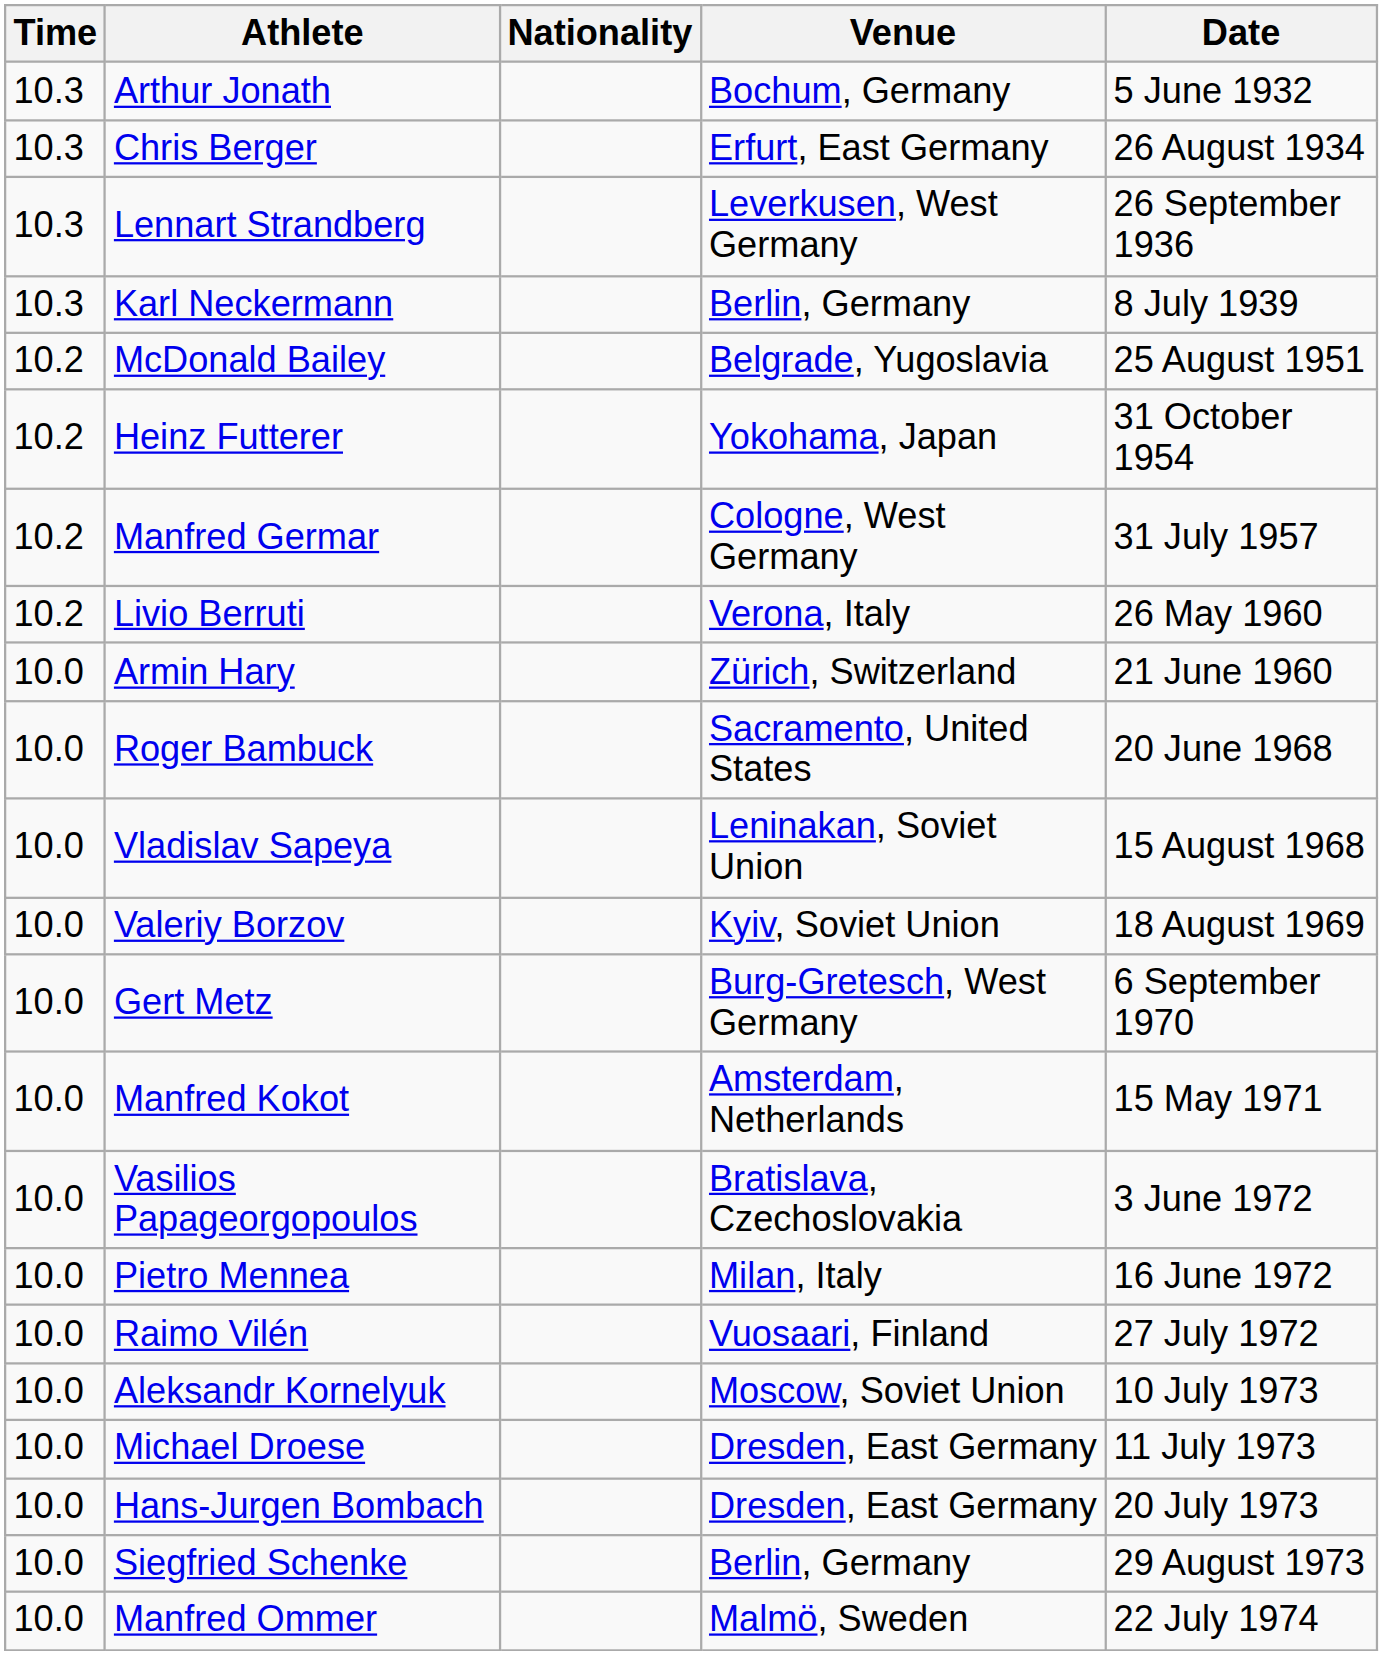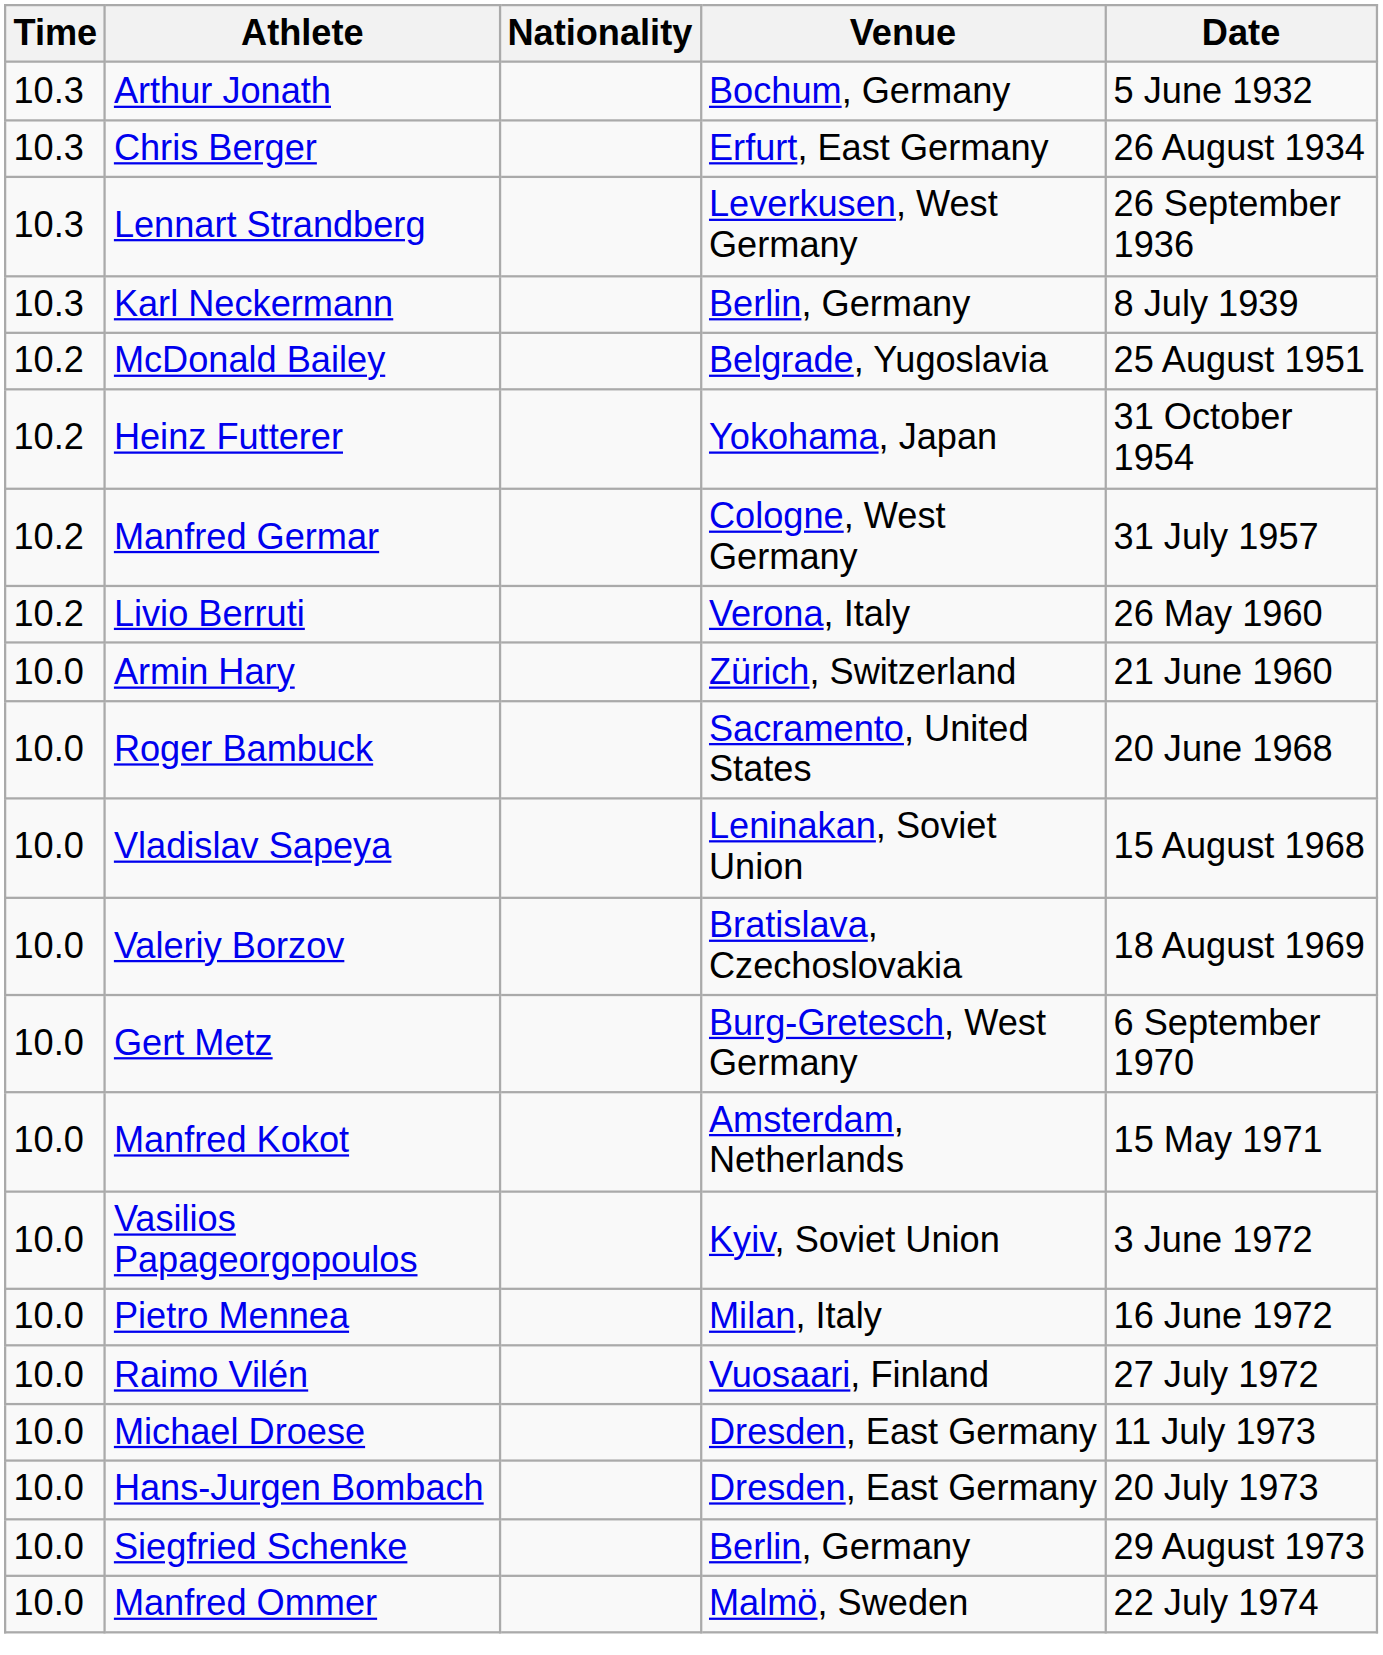Valeriy Borzov | Venue: Kyiv, Soviet Union -> Bratislava, Czechoslovakia
Vasilios Papageorgopoulos | Venue: Bratislava, Czechoslovakia -> Kyiv, Soviet Union
- row: 10.0 | Aleksandr Kornelyuk | Moscow, Soviet Union | 10 July 1973
